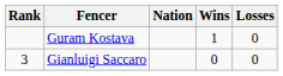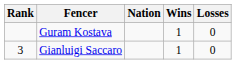Gianluigi Saccaro | Wins: 0 -> 1
